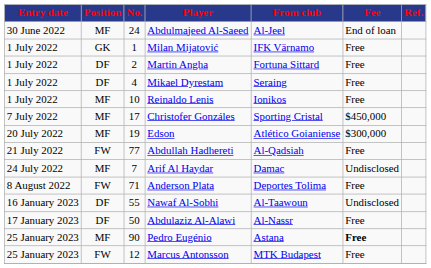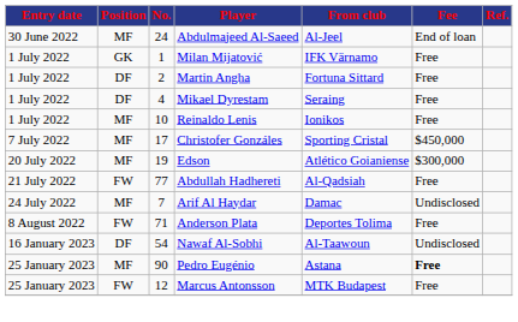Nawaf Al-Sobhi | No.: 55 -> 54
- row: 17 January 2023 | DF | 50 | Abdulaziz Al-Alawi | Al-Nassr | Free
